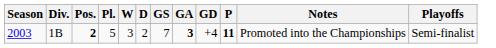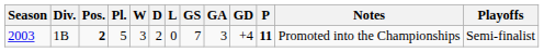+ column: L | 0
2003 | GA: bold -> normal
